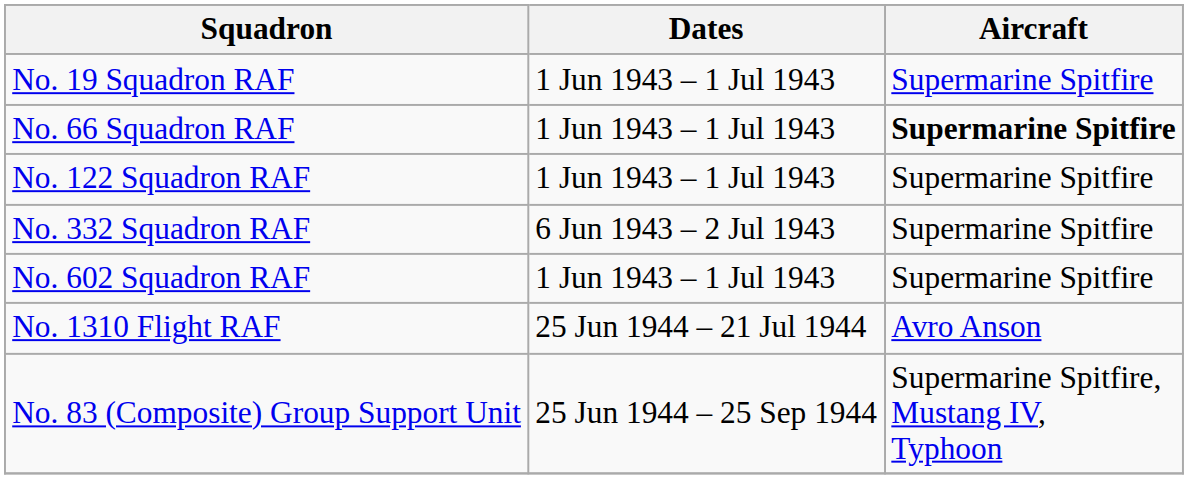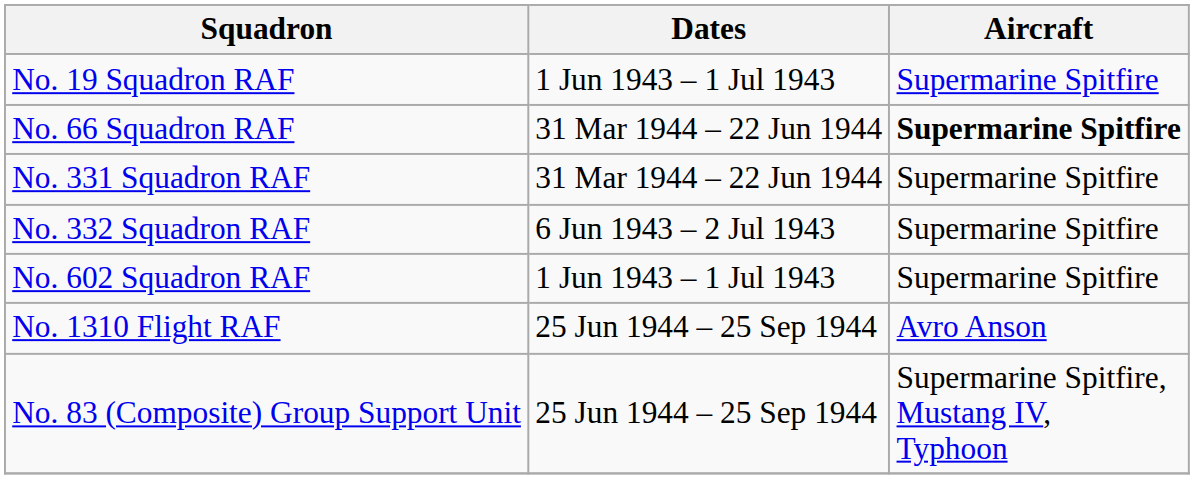No. 66 Squadron RAF | Dates: 1 Jun 1943 – 1 Jul 1943 -> 31 Mar 1944 – 22 Jun 1944
- row: No. 122 Squadron RAF | 1 Jun 1943 – 1 Jul 1943 | Supermarine Spitfire
+ row: No. 331 Squadron RAF | 31 Mar 1944 – 22 Jun 1944 | Supermarine Spitfire
No. 1310 Flight RAF | Dates: 25 Jun 1944 – 21 Jul 1944 -> 25 Jun 1944 – 25 Sep 1944
